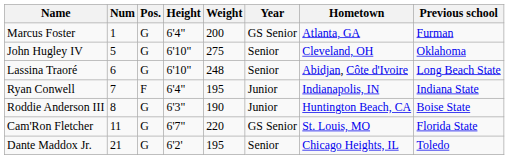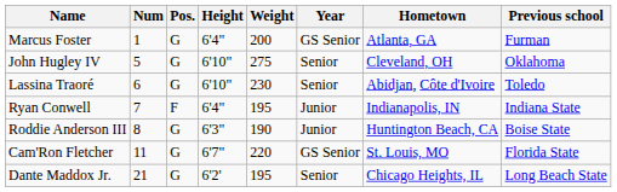Lassina Traoré | Weight: 248 -> 230
Lassina Traoré | Previous school: Long Beach State -> Toledo
Dante Maddox Jr. | Previous school: Toledo -> Long Beach State
